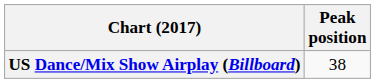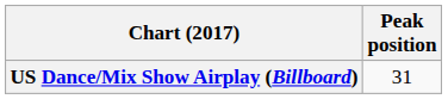US Dance/Mix Show Airplay (Billboard) | Peak position: 38 -> 31
